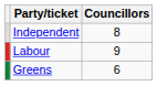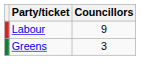- row: Independent | 8
Greens | Councillors: 6 -> 3
